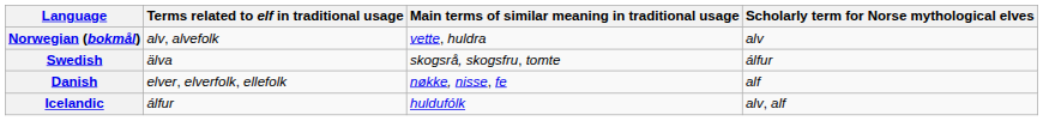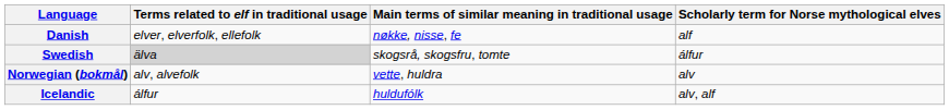rows swapped: Danish <-> Norwegian (bokmål)
Swedish | Terms related to elf in traditional usage: no background -> lightgrey background
